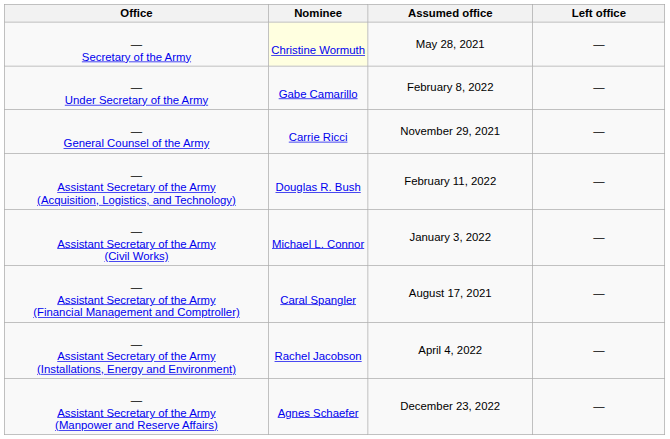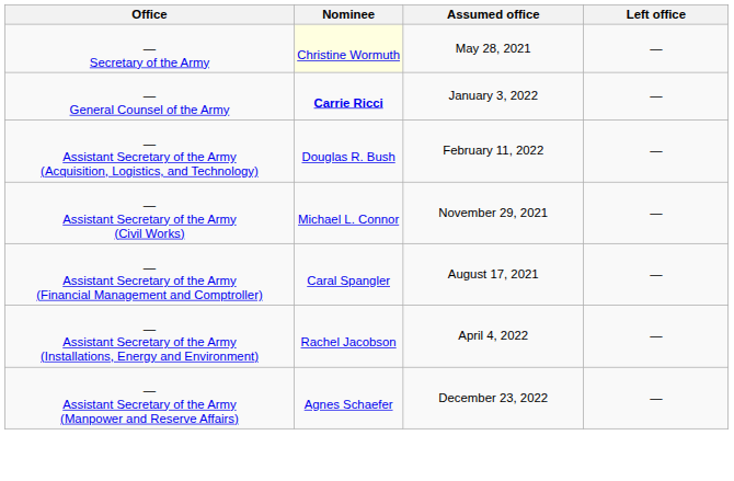- row: — Under Secretary of the Army | Gabe Camarillo | February 8, 2022 | —
— General Counsel of the Army | Nominee: normal -> bold
— General Counsel of the Army | Assumed office: November 29, 2021 -> January 3, 2022
— Assistant Secretary of the Army (Civil Works) | Assumed office: January 3, 2022 -> November 29, 2021
